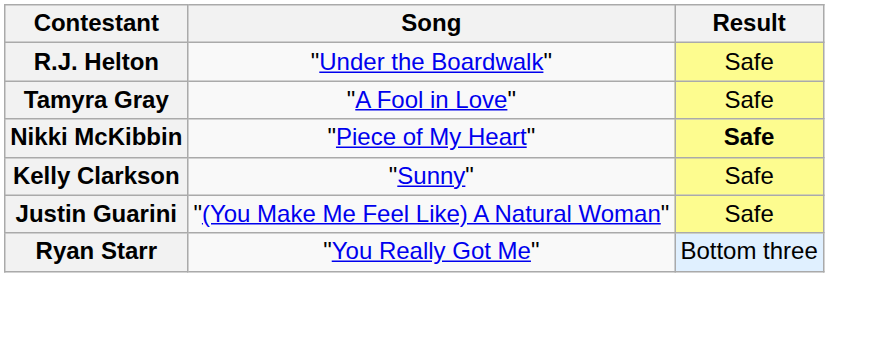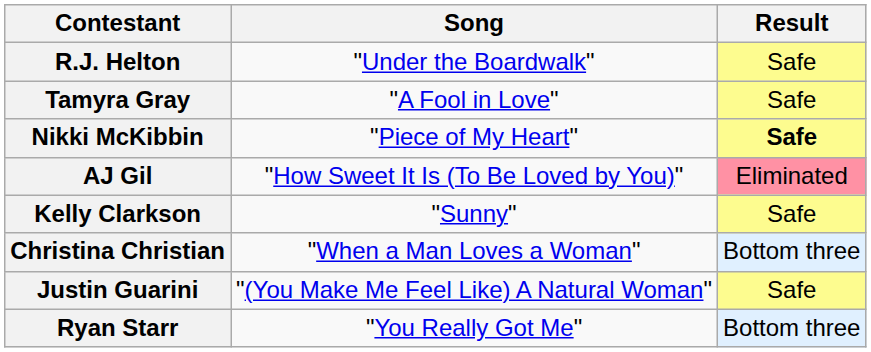+ row: AJ Gil | "How Sweet It Is (To Be Loved by You)" | Eliminated
+ row: Christina Christian | "When a Man Loves a Woman" | Bottom three
